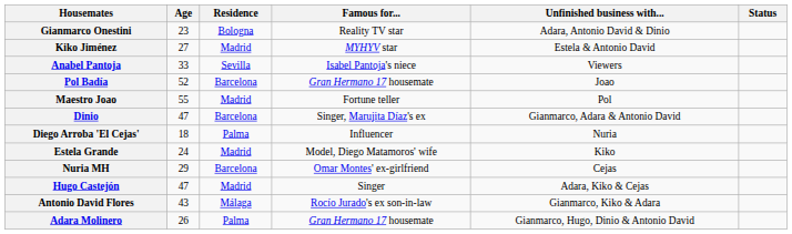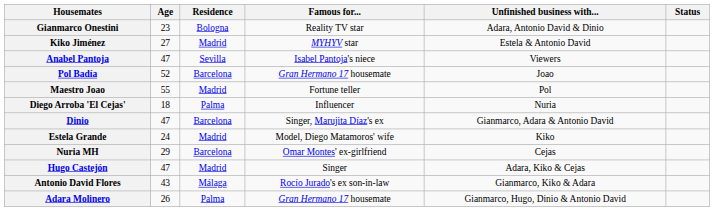Anabel Pantoja | Age: 33 -> 47
rows swapped: Dinio <-> Diego Arroba 'El Cejas'
